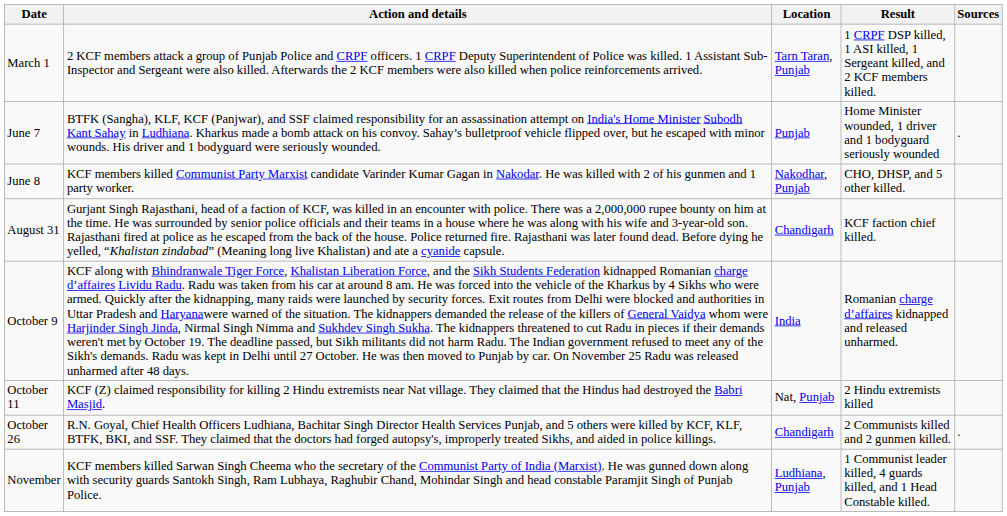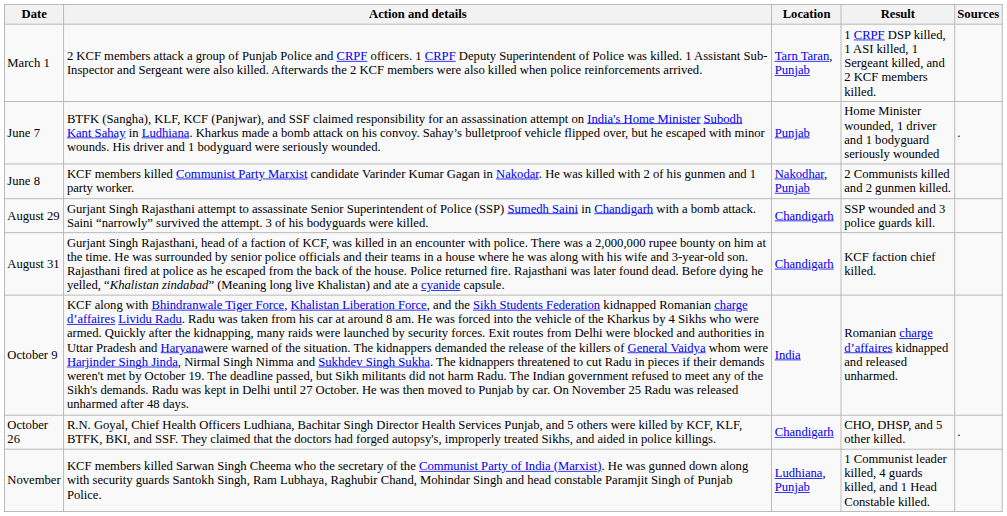June 8 | Result: CHO, DHSP, and 5 other killed. -> 2 Communists killed and 2 gunmen killed.
+ row: August 29 | Gurjant Singh Rajasthani attempt to assassinate Senior Superintendent of Police (SSP) Sumedh Saini in Chandigarh with a bomb attack. Saini “narrowly” survived the attempt. 3 of his bodyguards were killed. | Chandigarh | SSP wounded and 3 police guards kill.
- row: October 11 | KCF (Z) claimed responsibility for killing 2 Hindu extremists near Nat village. They claimed that the Hindus had destroyed the Babri Masjid. | Nat, Punjab | 2 Hindu extremists killed
October 26 | Result: 2 Communists killed and 2 gunmen killed. -> CHO, DHSP, and 5 other killed.
